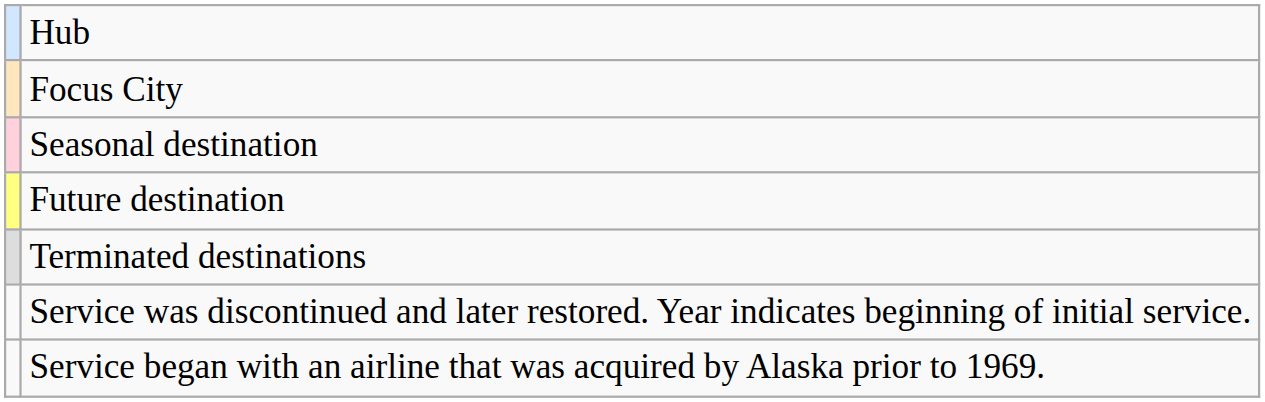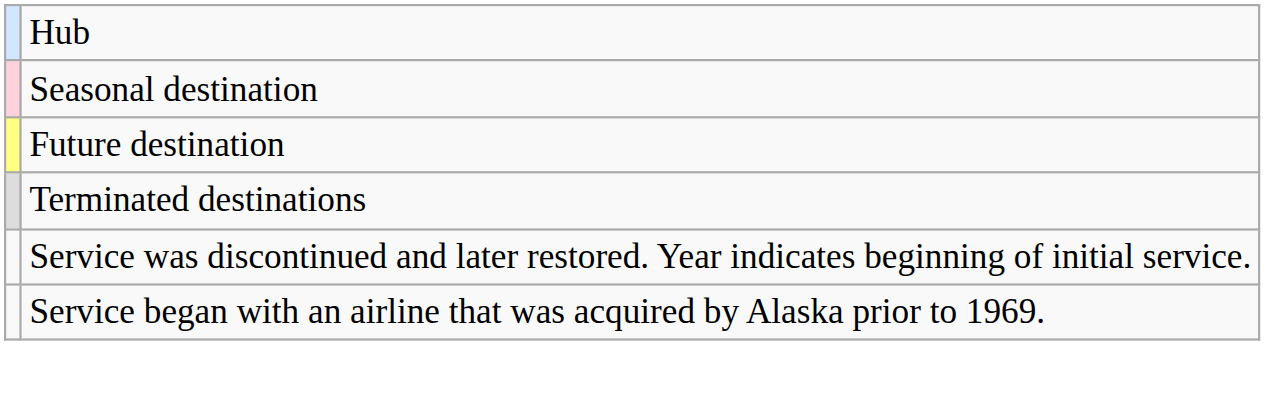- row: Focus City
